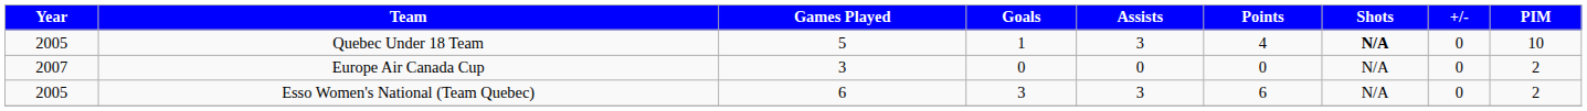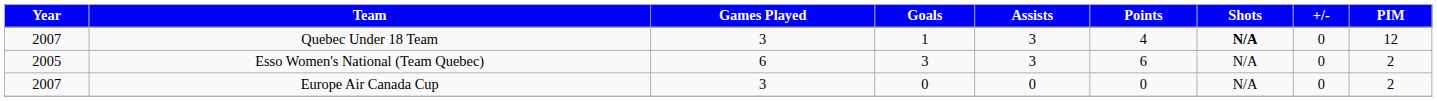Quebec Under 18 Team | Year: 2005 -> 2007
Quebec Under 18 Team | Games Played: 5 -> 3
Quebec Under 18 Team | PIM: 10 -> 12
rows swapped: Esso Women's National (Team Quebec) <-> Europe Air Canada Cup
